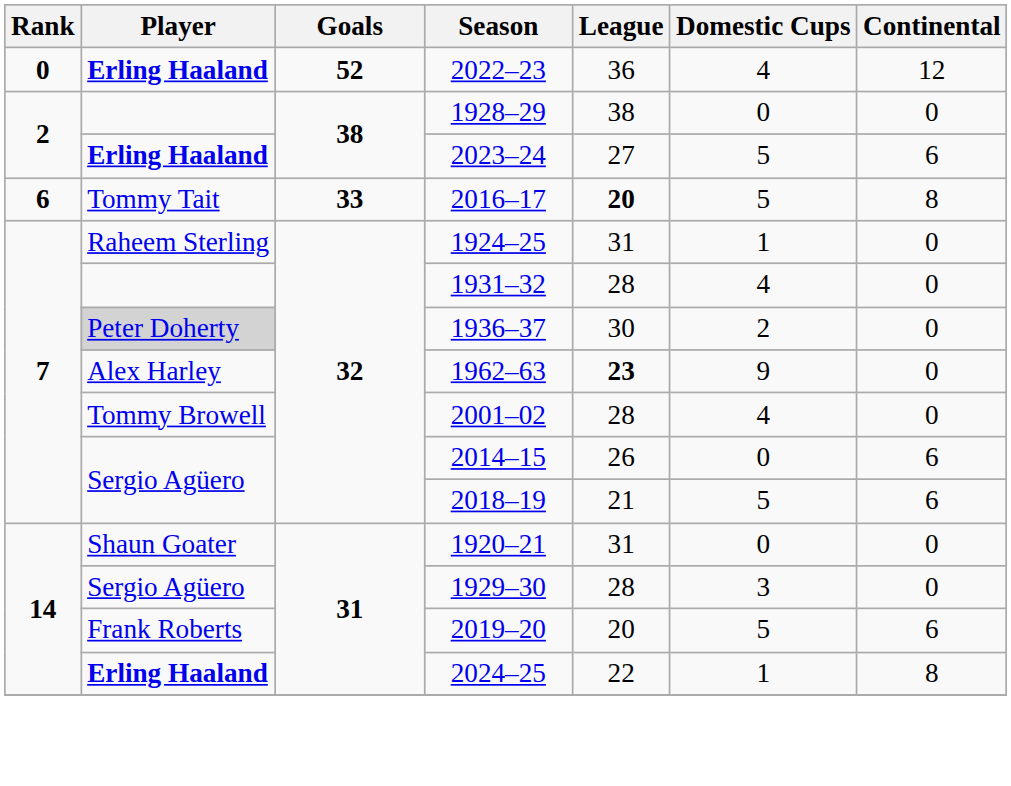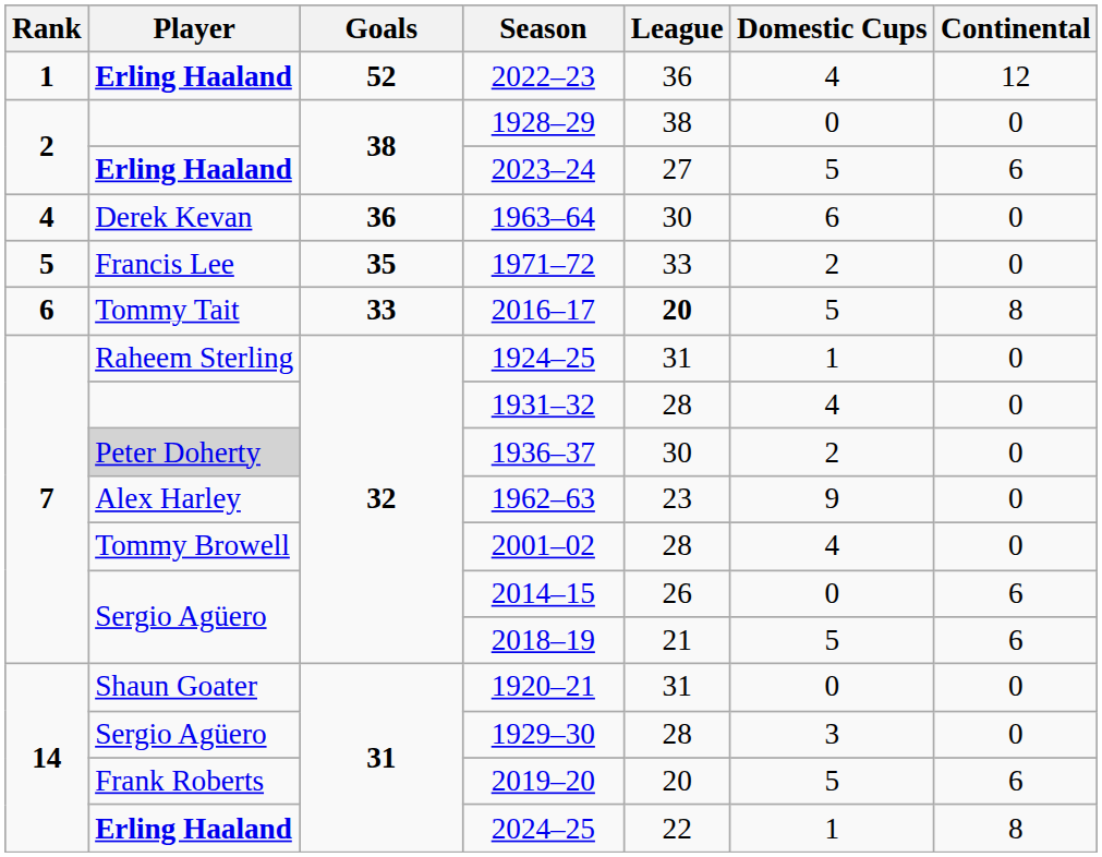2022–23 | Rank: 0 -> 1
+ row: 4 | Derek Kevan | 36 | 1963–64 | 30 | 6 | 0
+ row: 5 | Francis Lee | 35 | 1971–72 | 33 | 2 | 0
1962–63 | League: bold -> normal
